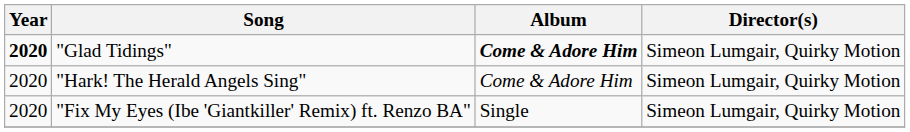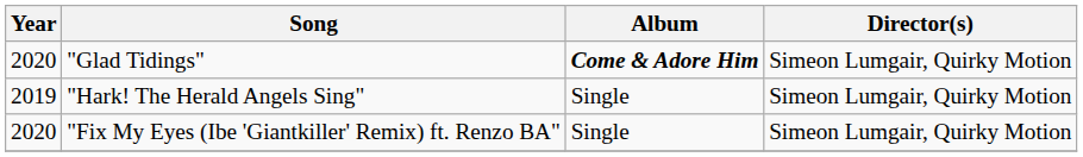"Glad Tidings" | Year: bold -> normal
"Hark! The Herald Angels Sing" | Year: 2020 -> 2019
"Hark! The Herald Angels Sing" | Album: Come & Adore Him -> Single
